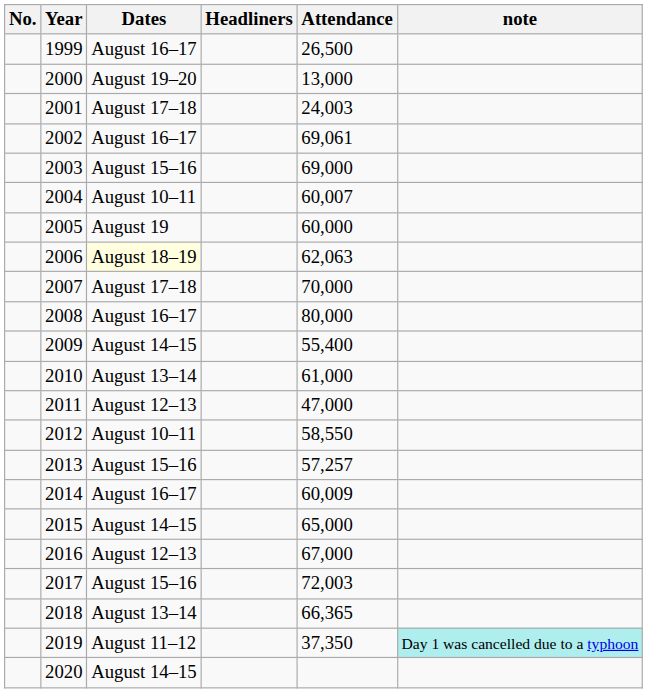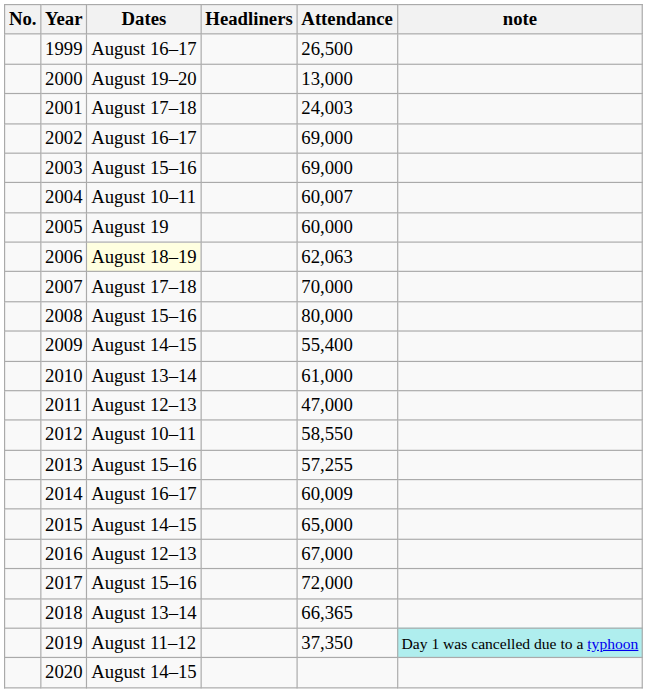2002 | Attendance: 69,061 -> 69,000
2008 | Dates: August 16–17 -> August 15–16
2013 | Attendance: 57,257 -> 57,255
2017 | Attendance: 72,003 -> 72,000
